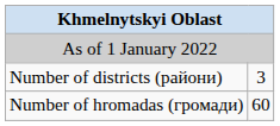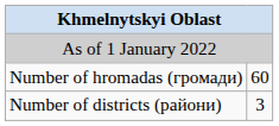rows swapped: Number of districts (райони) <-> Number of hromadas (громади)
